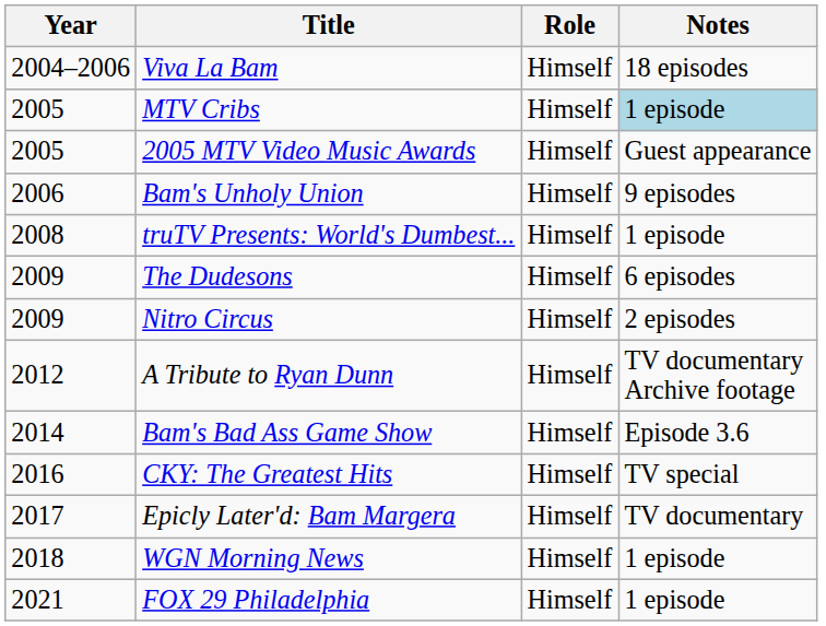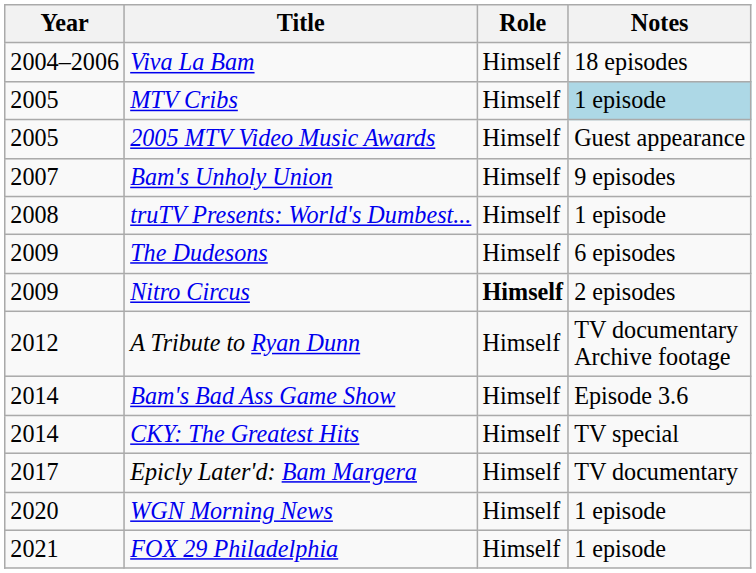Bam's Unholy Union | Year: 2006 -> 2007
Nitro Circus | Role: normal -> bold
CKY: The Greatest Hits | Year: 2016 -> 2014
WGN Morning News | Year: 2018 -> 2020
